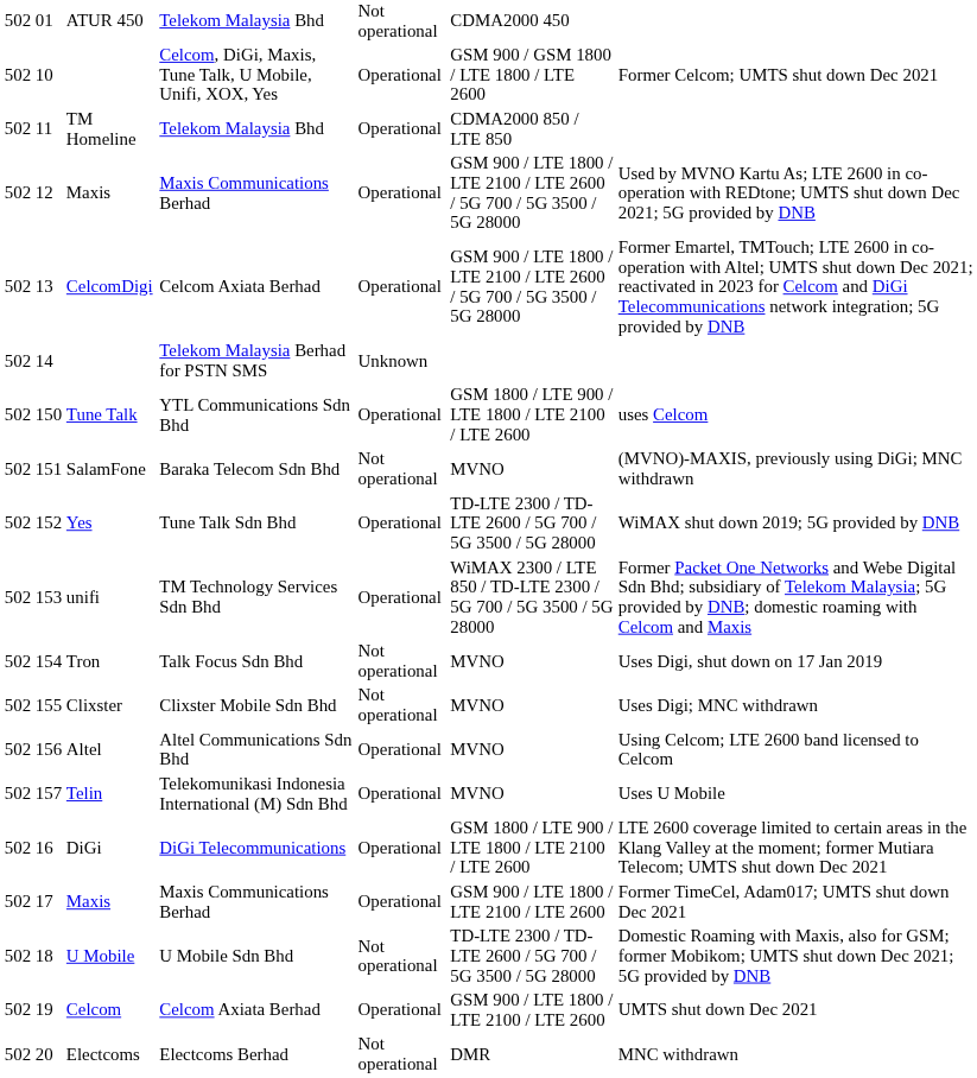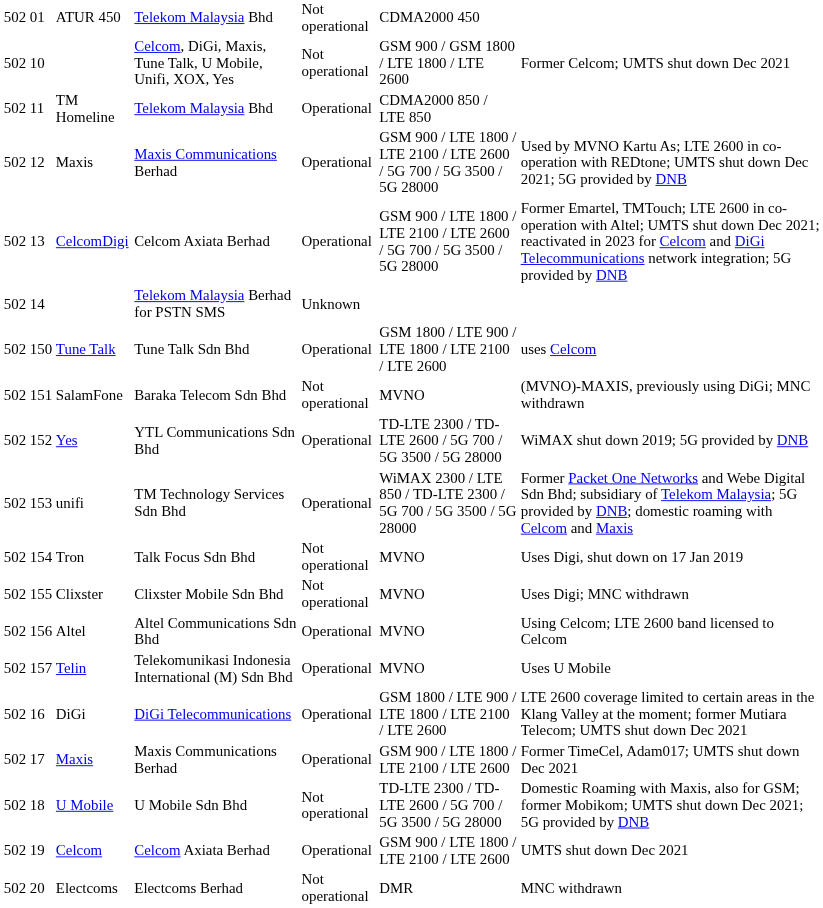10 | column 5: Operational -> Not operational
150 | column 4: YTL Communications Sdn Bhd -> Tune Talk Sdn Bhd
152 | column 4: Tune Talk Sdn Bhd -> YTL Communications Sdn Bhd
